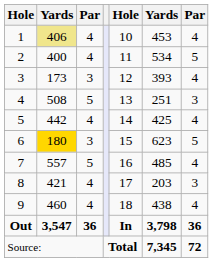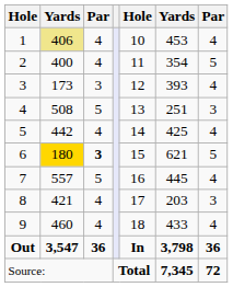2 | column 6: 534 -> 354
6 | column 3: normal -> bold
6 | column 6: 623 -> 621
7 | column 6: 485 -> 445
9 | column 6: 438 -> 433
